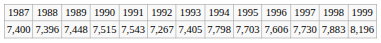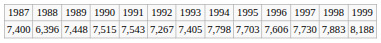7,400 | column 2: 7,396 -> 6,396
7,400 | column 13: 8,196 -> 8,188
